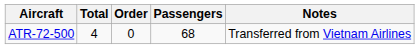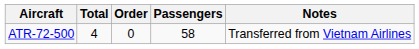ATR-72-500 | Passengers: 68 -> 58
